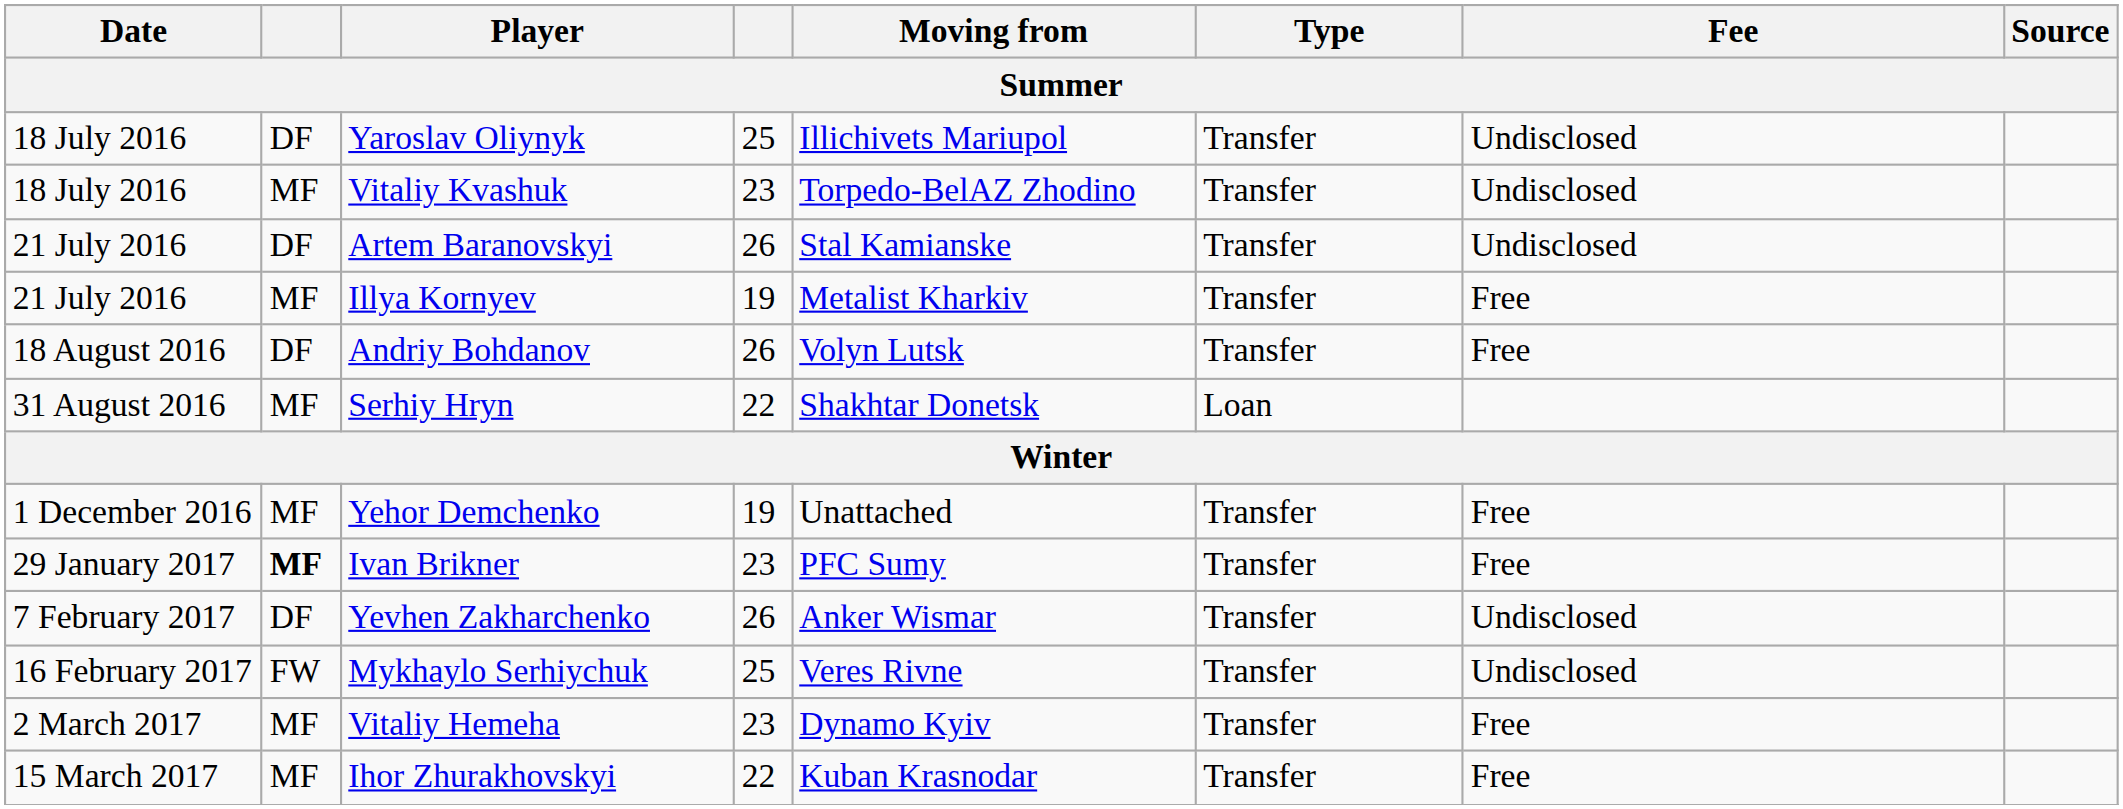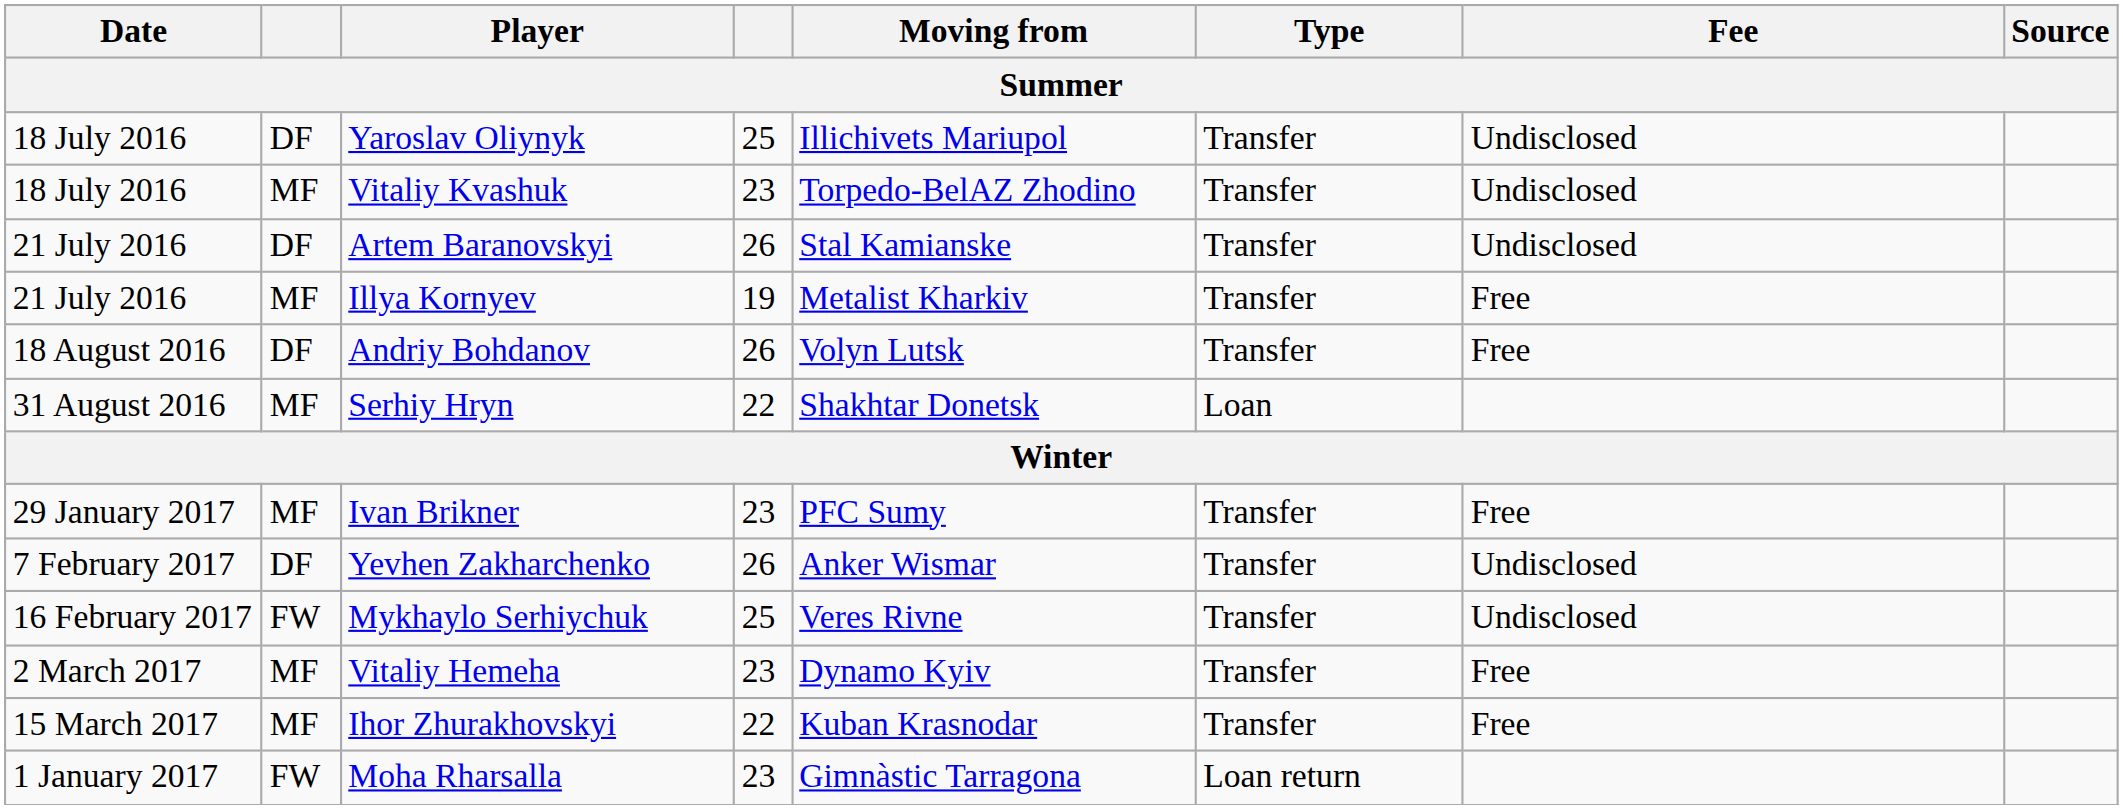- row: 1 December 2016 | MF | Yehor Demchenko | 19 | Unattached | Transfer | Free
Ivan Brikner | column 2: bold -> normal
+ row: 1 January 2017 | FW | Moha Rharsalla | 23 | Gimnàstic Tarragona | Loan return
